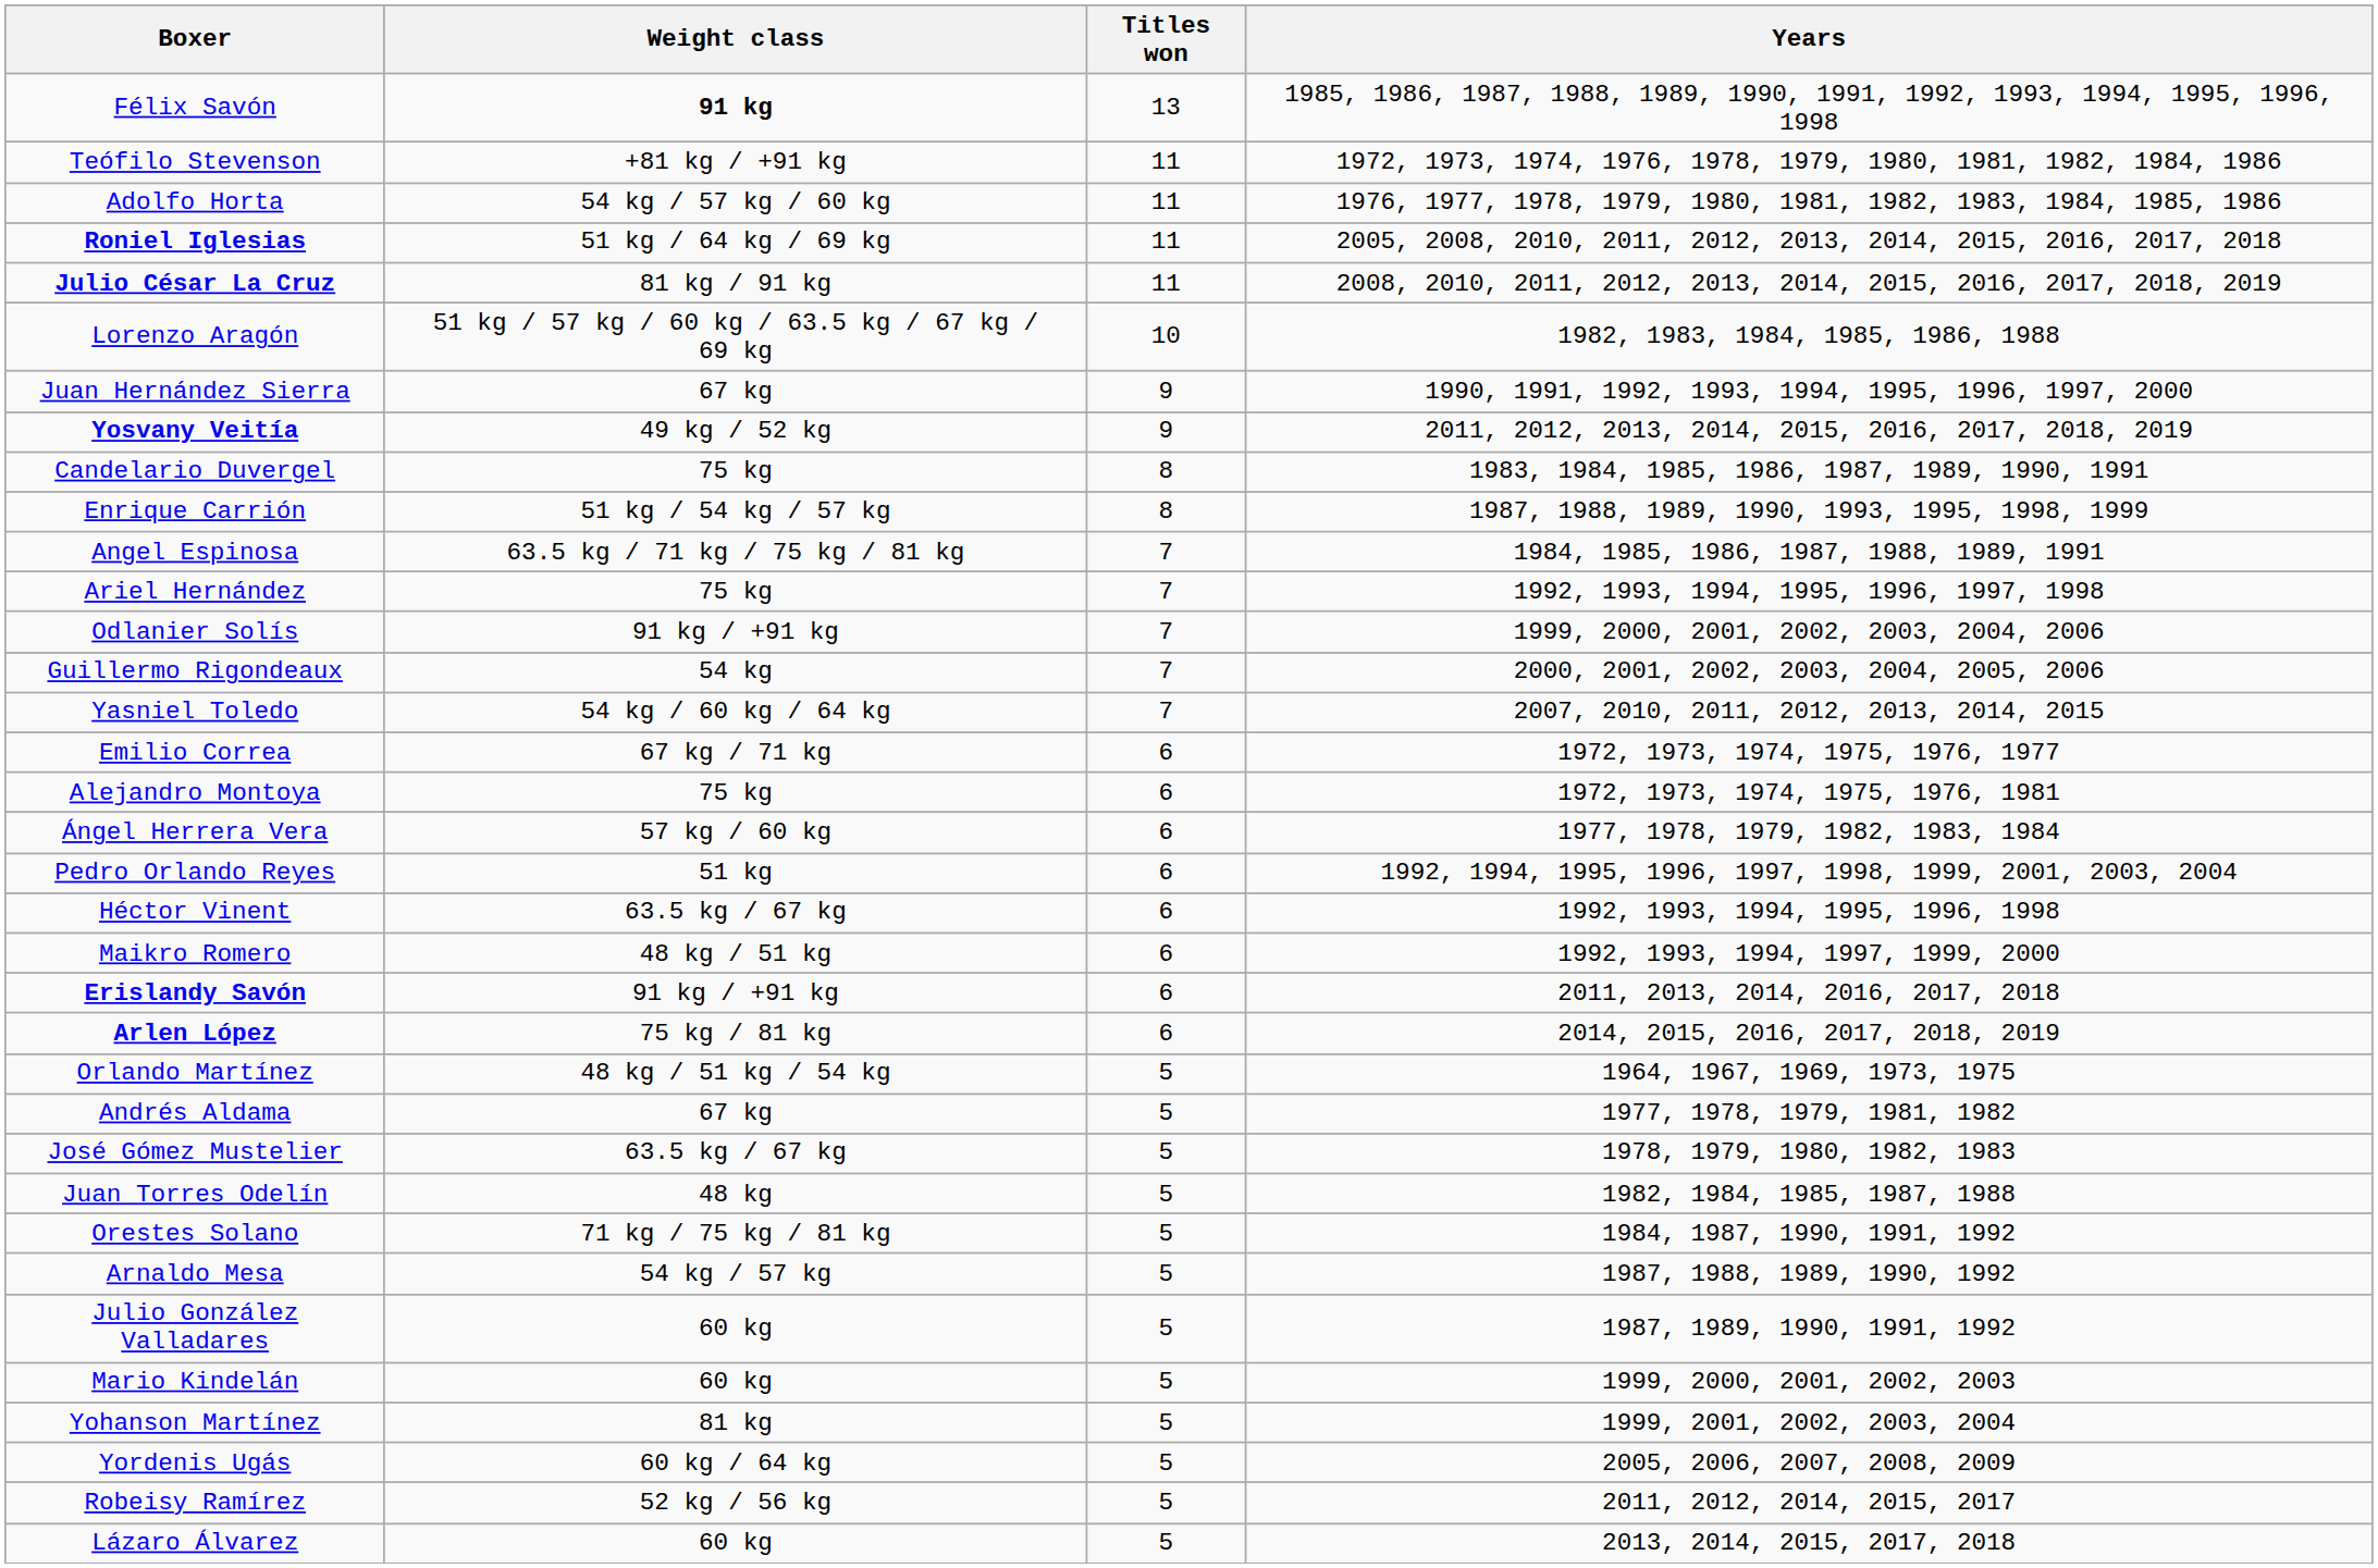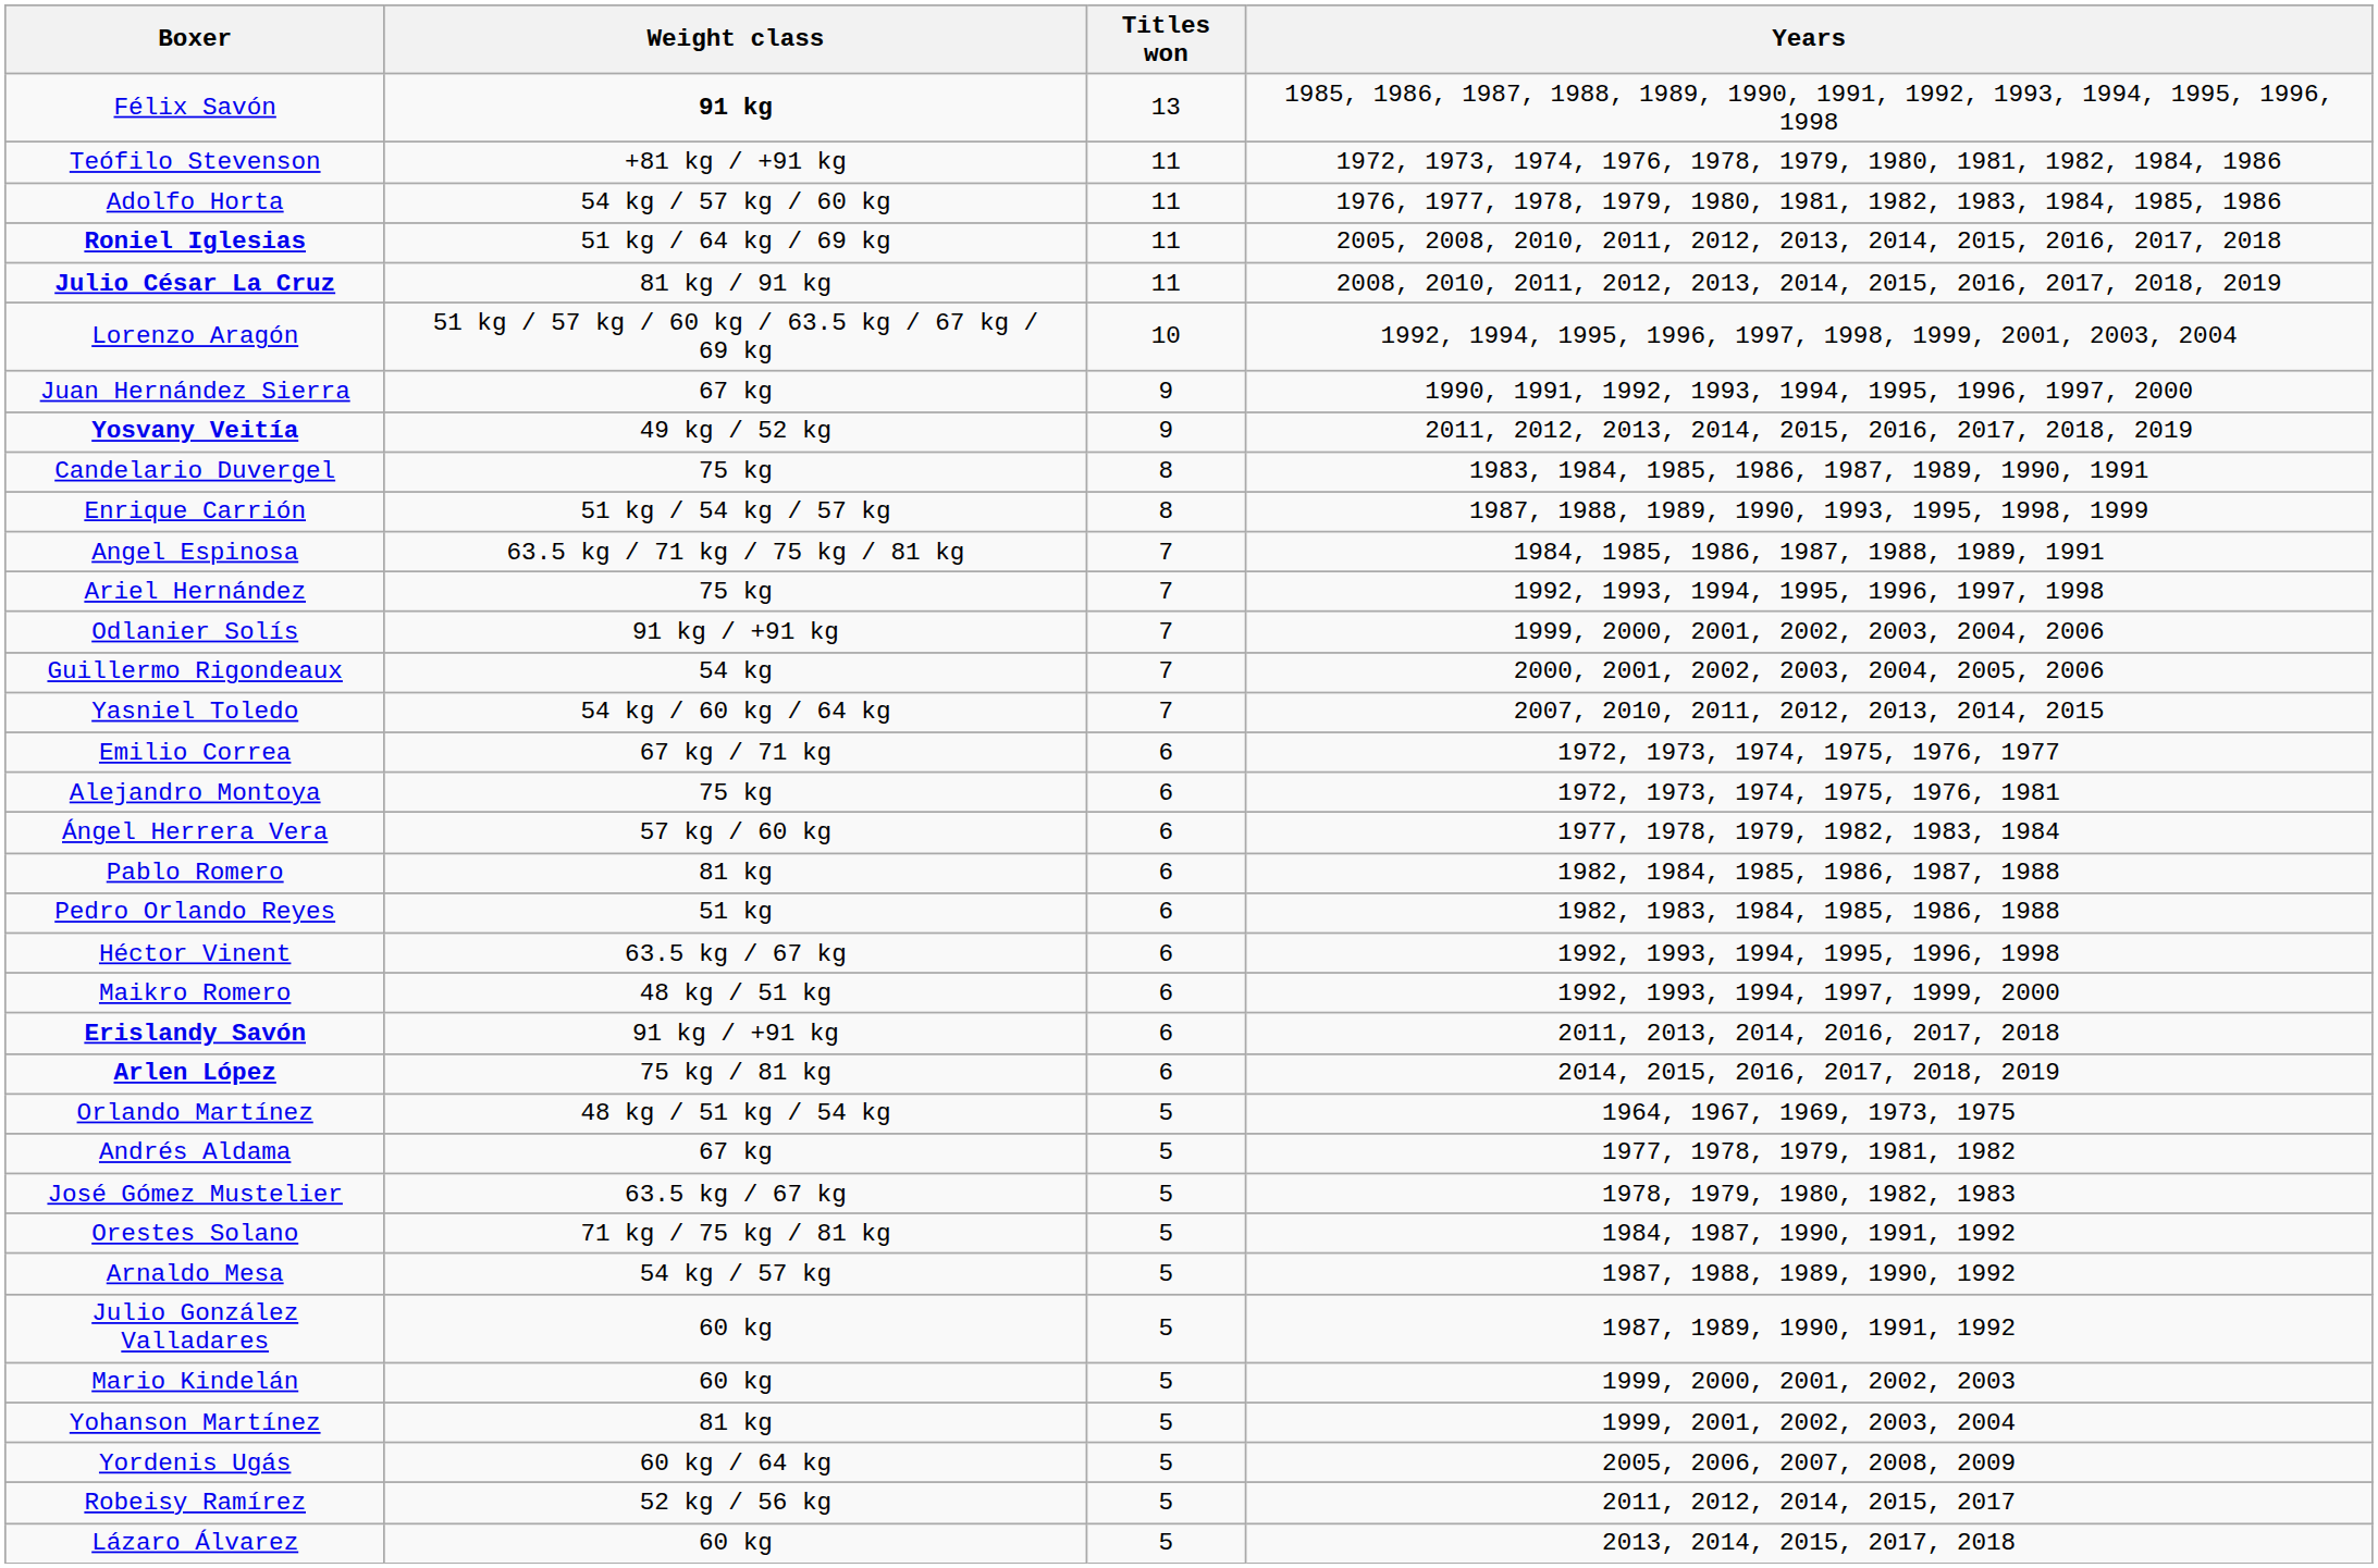Lorenzo Aragón | Years: 1982, 1983, 1984, 1985, 1986, 1988 -> 1992, 1994, 1995, 1996, 1997, 1998, 1999, 2001, 2003, 2004
+ row: Pablo Romero | 81 kg | 6 | 1982, 1984, 1985, 1986, 1987, 1988
Pedro Orlando Reyes | Years: 1992, 1994, 1995, 1996, 1997, 1998, 1999, 2001, 2003, 2004 -> 1982, 1983, 1984, 1985, 1986, 1988
- row: Juan Torres Odelín | 48 kg | 5 | 1982, 1984, 1985, 1987, 1988
